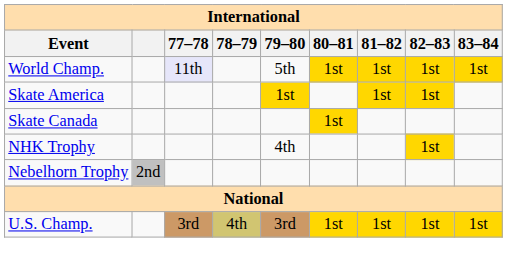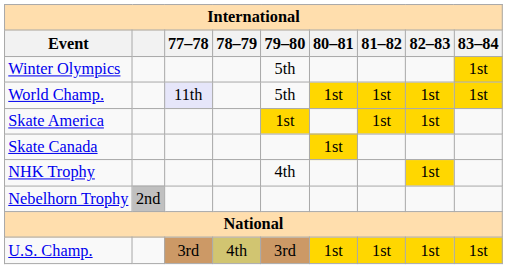+ row: Winter Olympics | 5th | 1st
